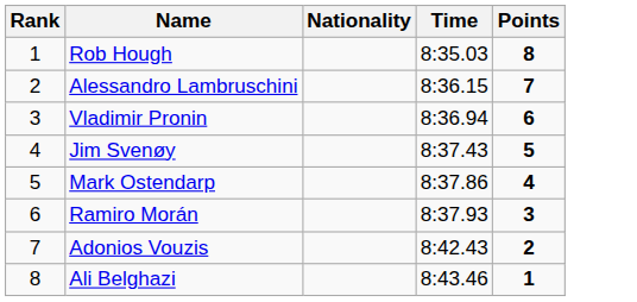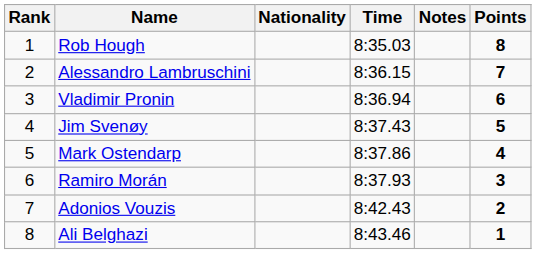+ column: Notes
